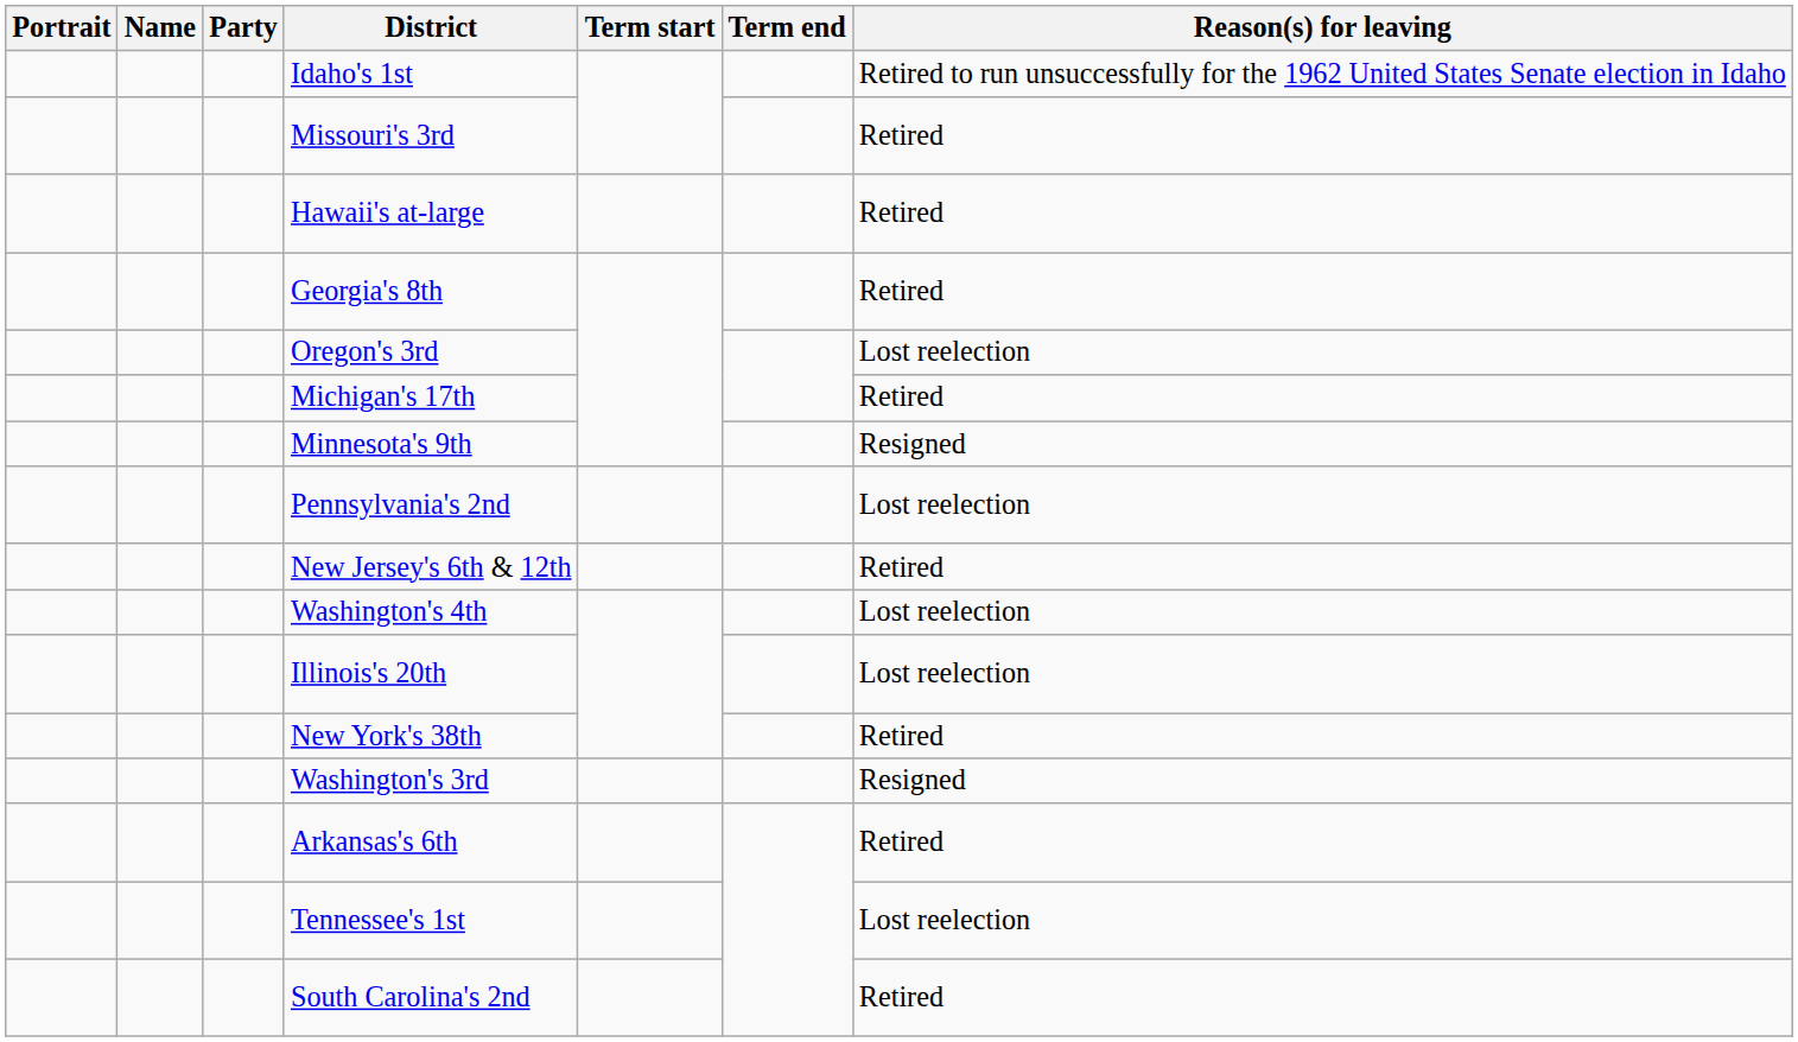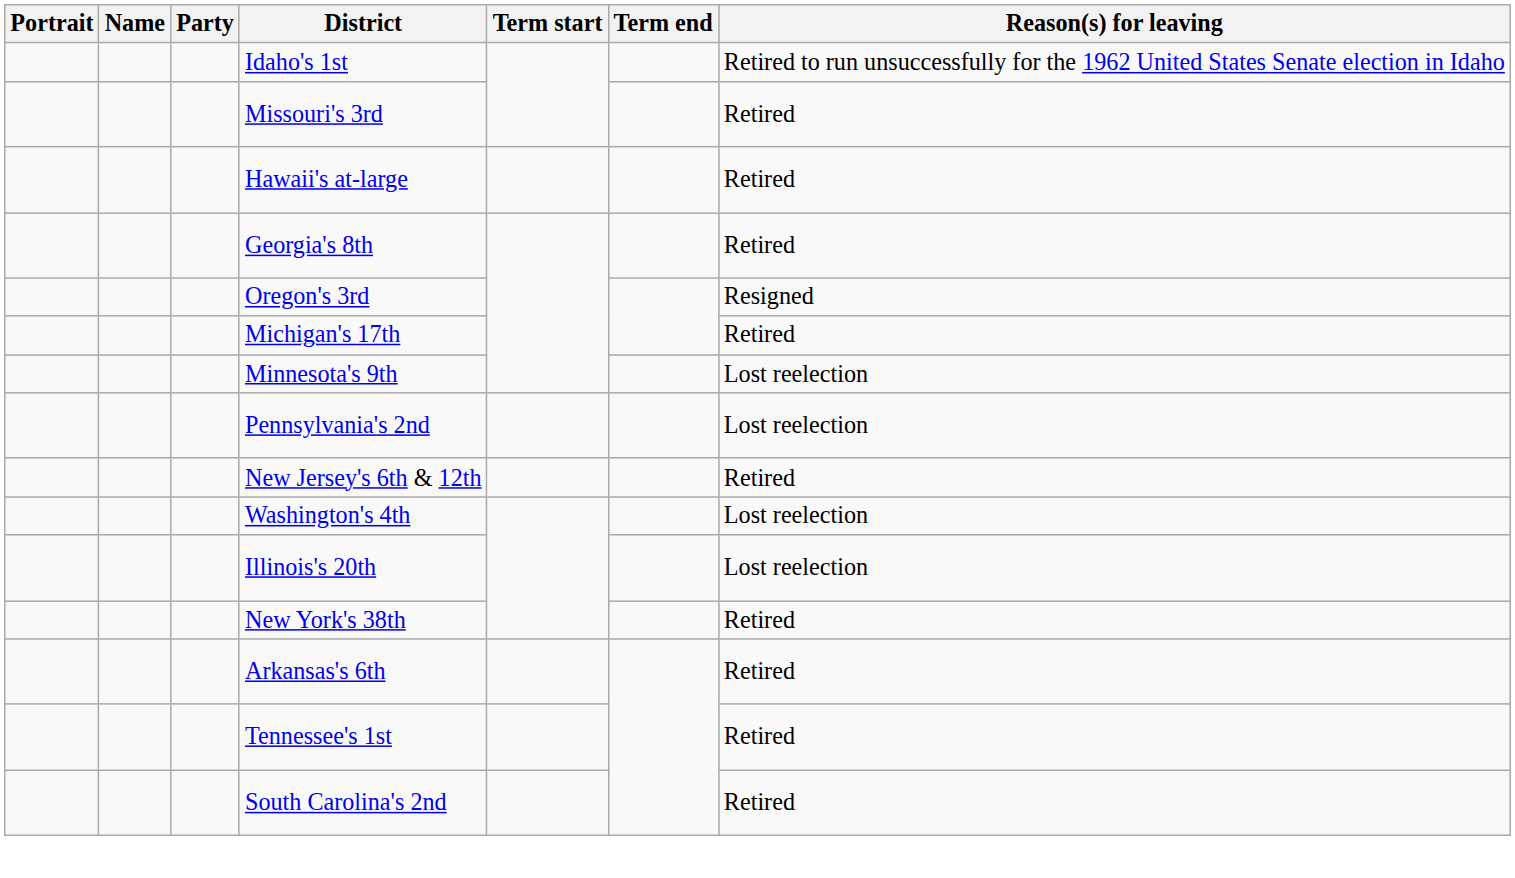Oregon's 3rd | Reason(s) for leaving: Lost reelection -> Resigned
Minnesota's 9th | Reason(s) for leaving: Resigned -> Lost reelection
- row: Washington's 3rd | Resigned
Tennessee's 1st | Reason(s) for leaving: Lost reelection -> Retired
